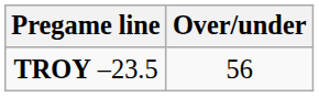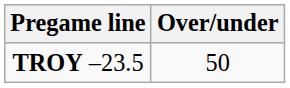TROY –23.5 | Over/under: 56 -> 50
